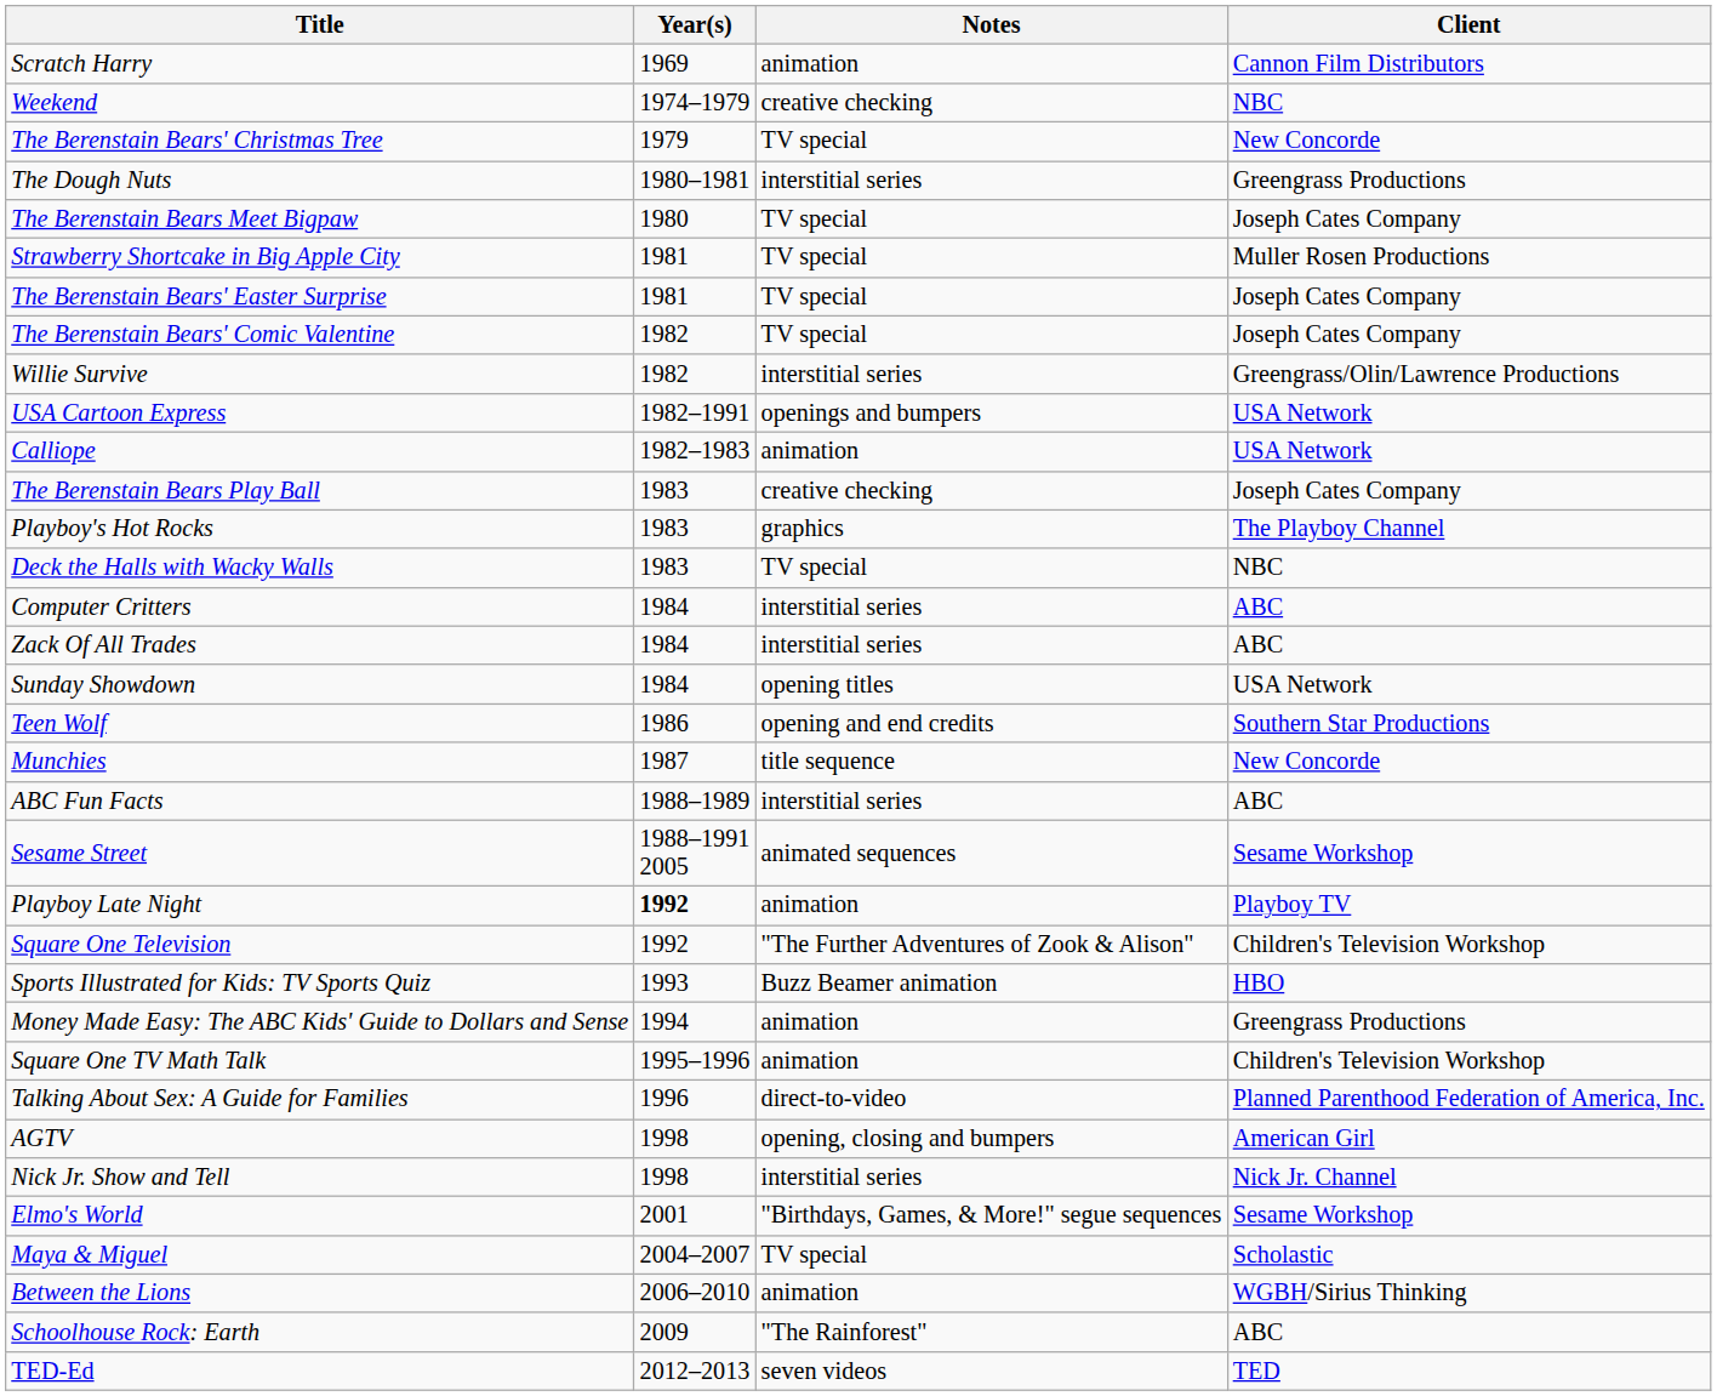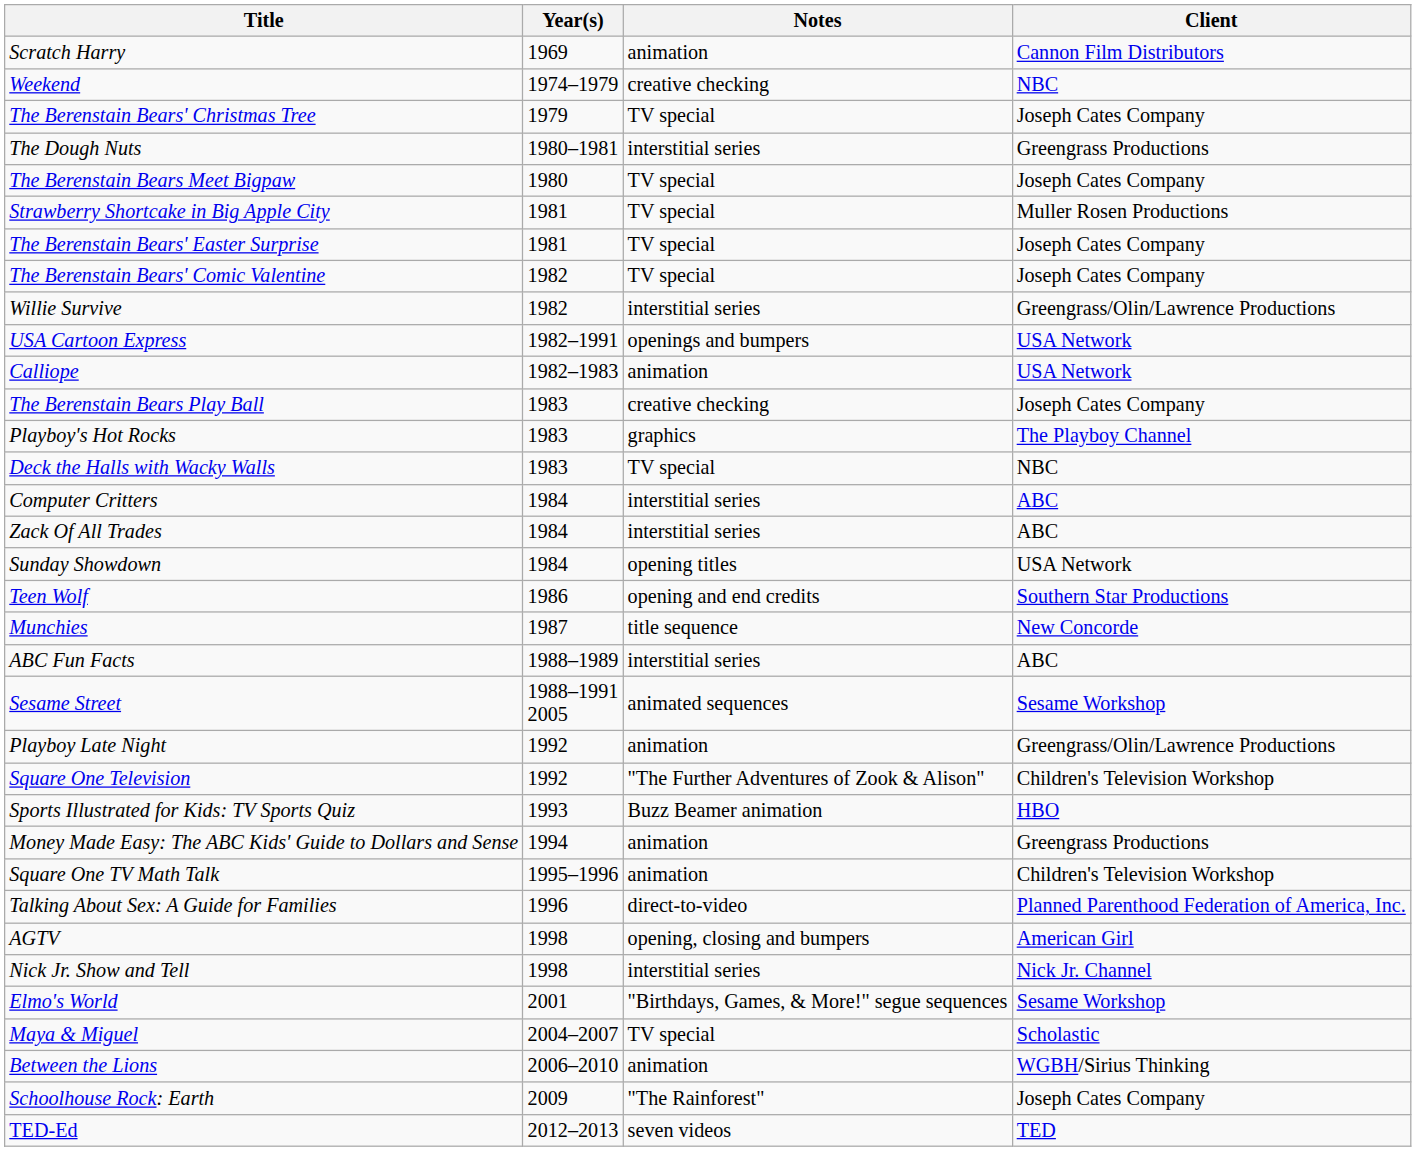The Berenstain Bears' Christmas Tree | Client: New Concorde -> Joseph Cates Company
Playboy Late Night | Year(s): bold -> normal
Playboy Late Night | Client: Playboy TV -> Greengrass/Olin/Lawrence Productions
Schoolhouse Rock: Earth | Client: ABC -> Joseph Cates Company
